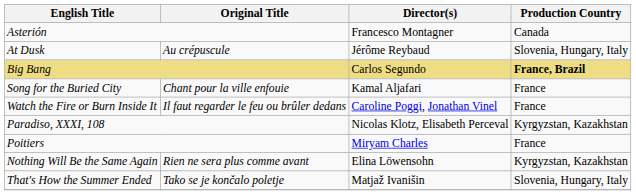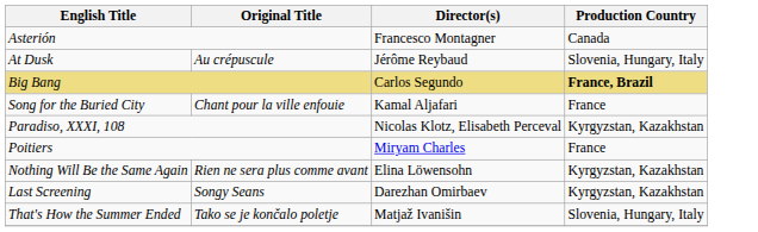- row: Watch the Fire or Burn Inside It | Il faut regarder le feu ou brûler dedans | Caroline Poggi, Jonathan Vinel | France
+ row: Last Screening | Songy Seans | Darezhan Omirbaev | Kyrgyzstan, Kazakhstan
